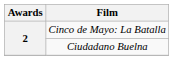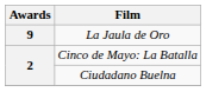+ row: 9 | La Jaula de Oro
